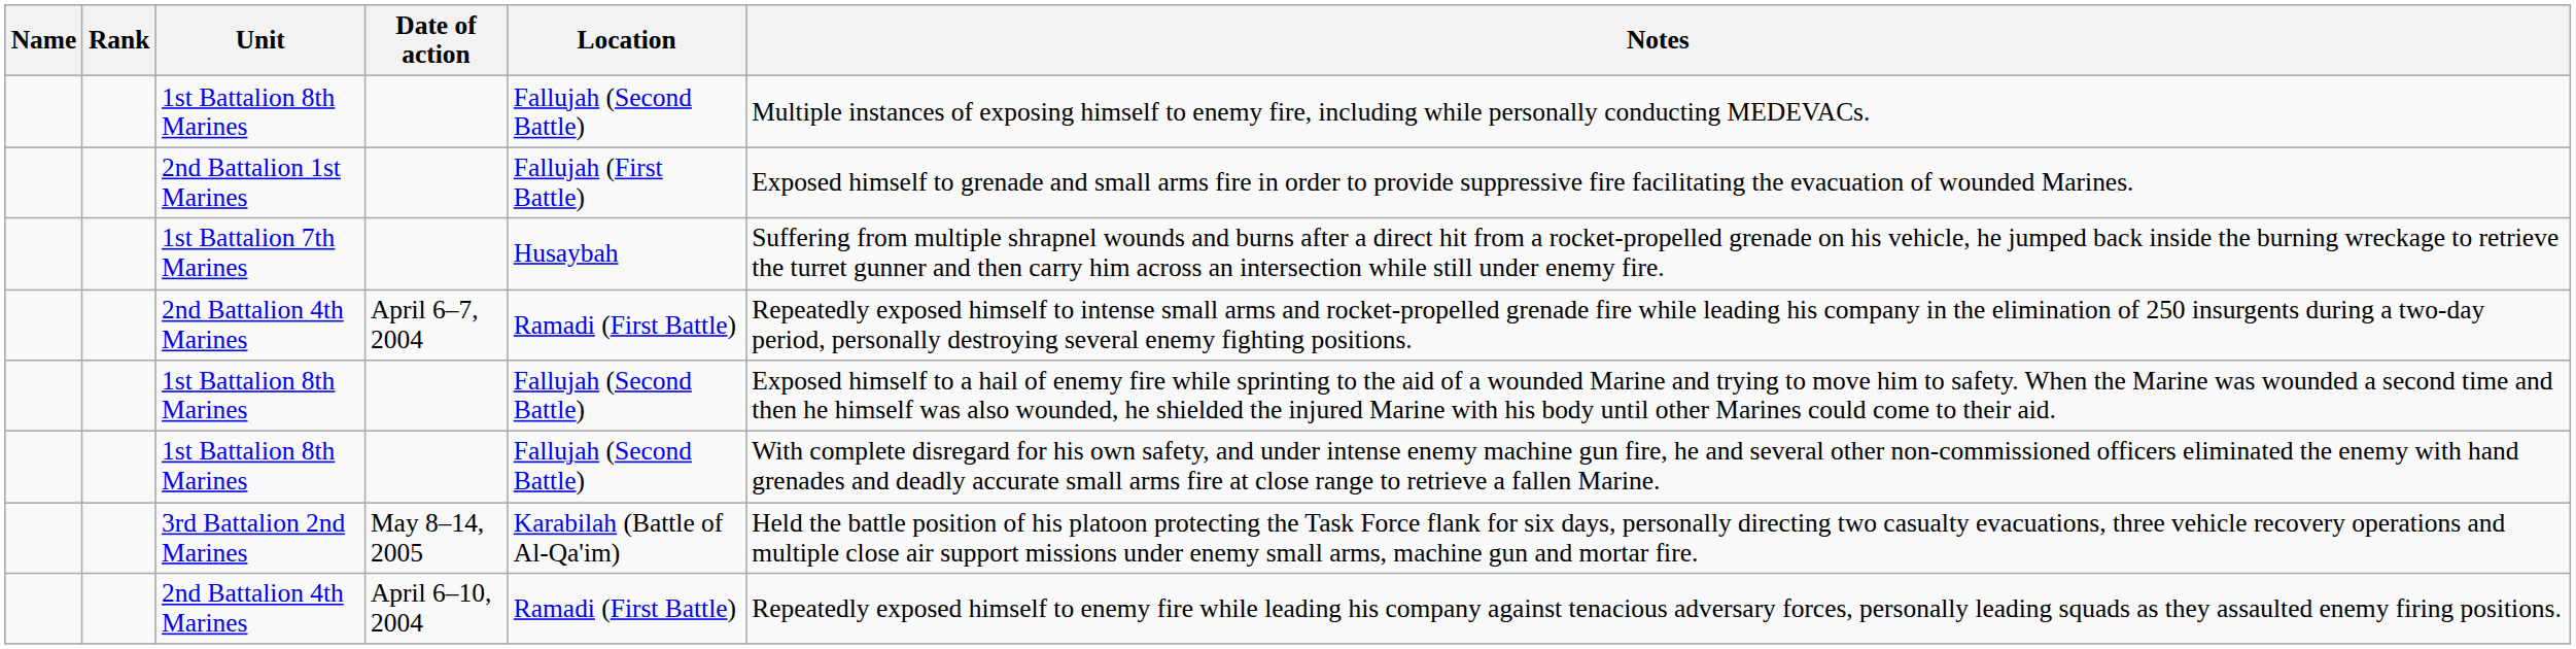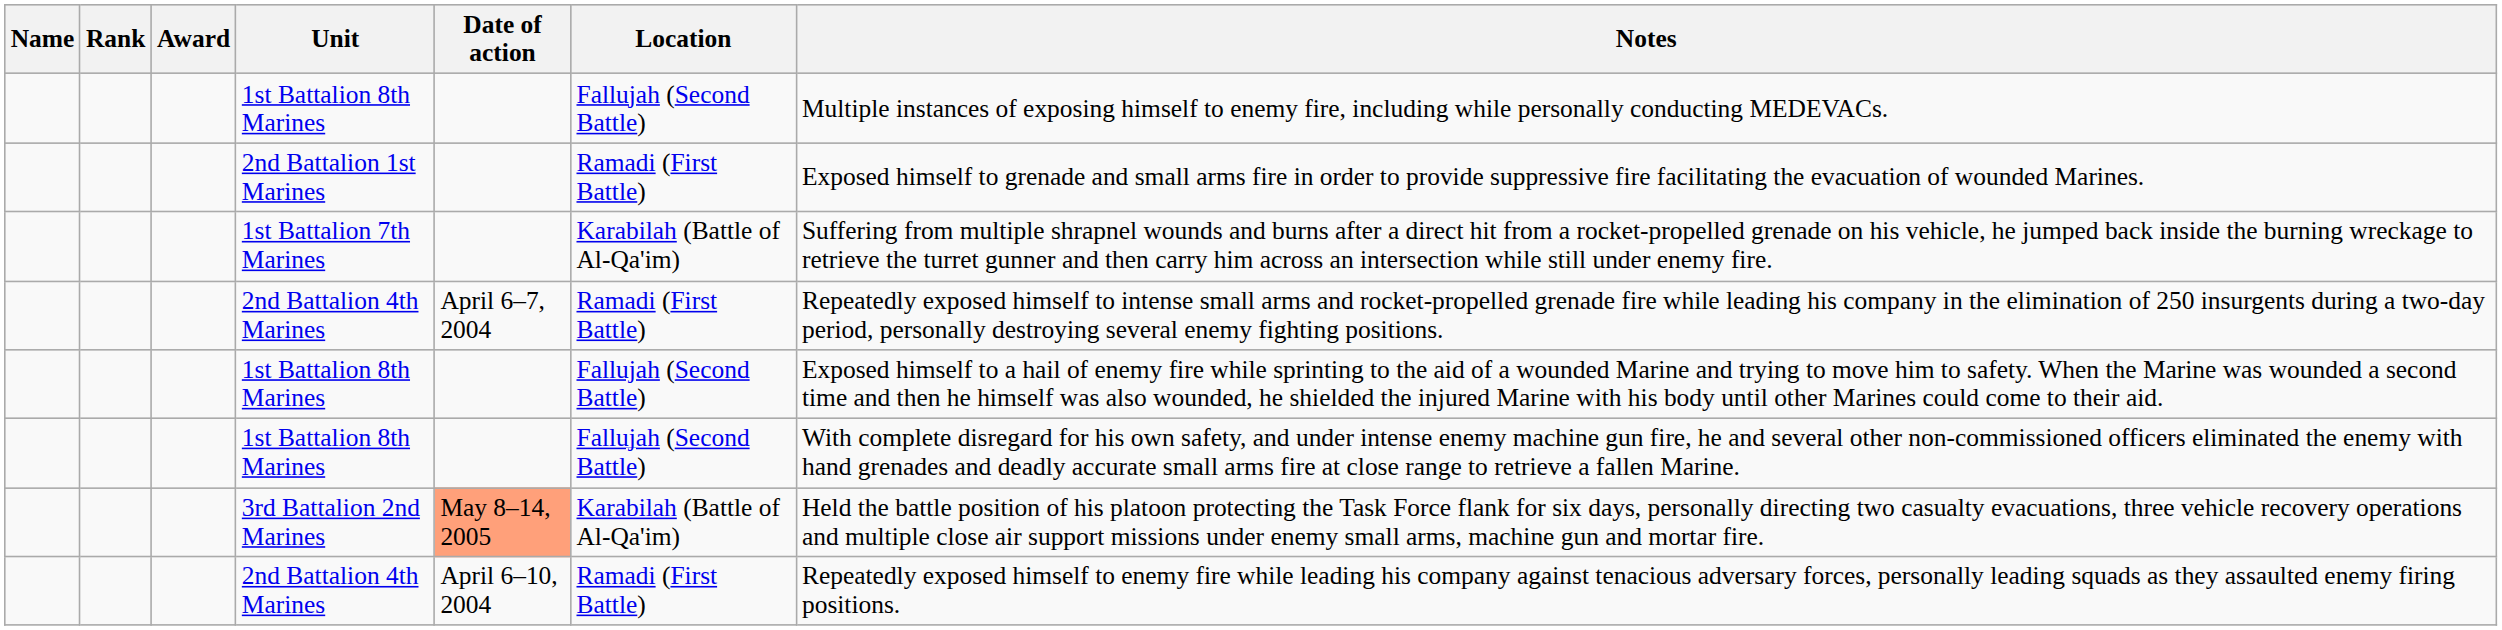+ column: Award
2nd Battalion 1st Marines | Location: Fallujah (First Battle) -> Ramadi (First Battle)
1st Battalion 7th Marines | Location: Husaybah -> Karabilah (Battle of Al-Qa'im)
3rd Battalion 2nd Marines | Date of action: no background -> lightsalmon background
